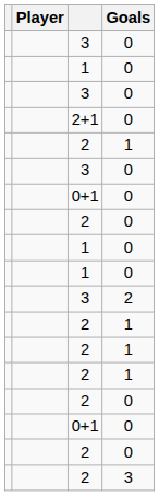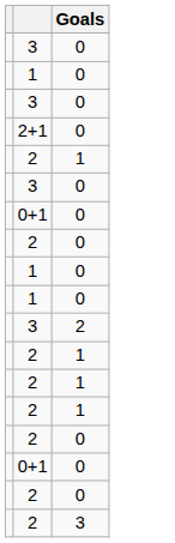- column: Player
